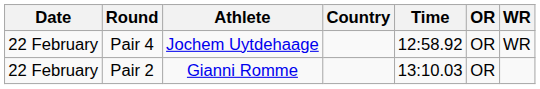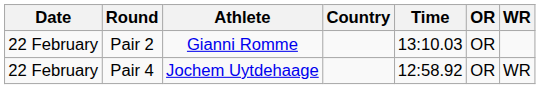rows swapped: Pair 2 <-> Pair 4
